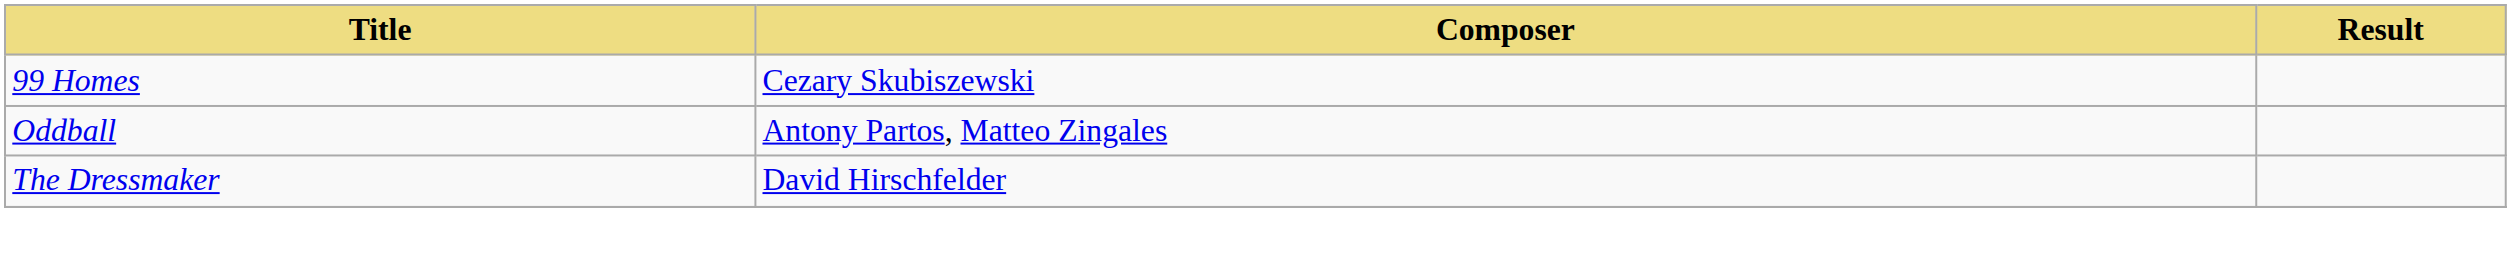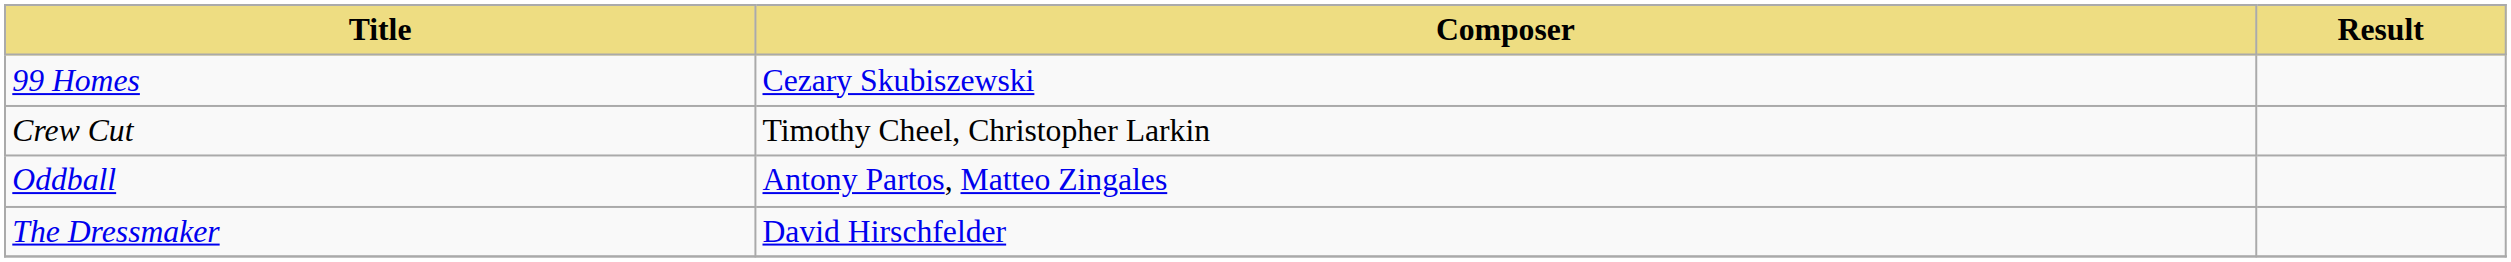+ row: Crew Cut | Timothy Cheel, Christopher Larkin
